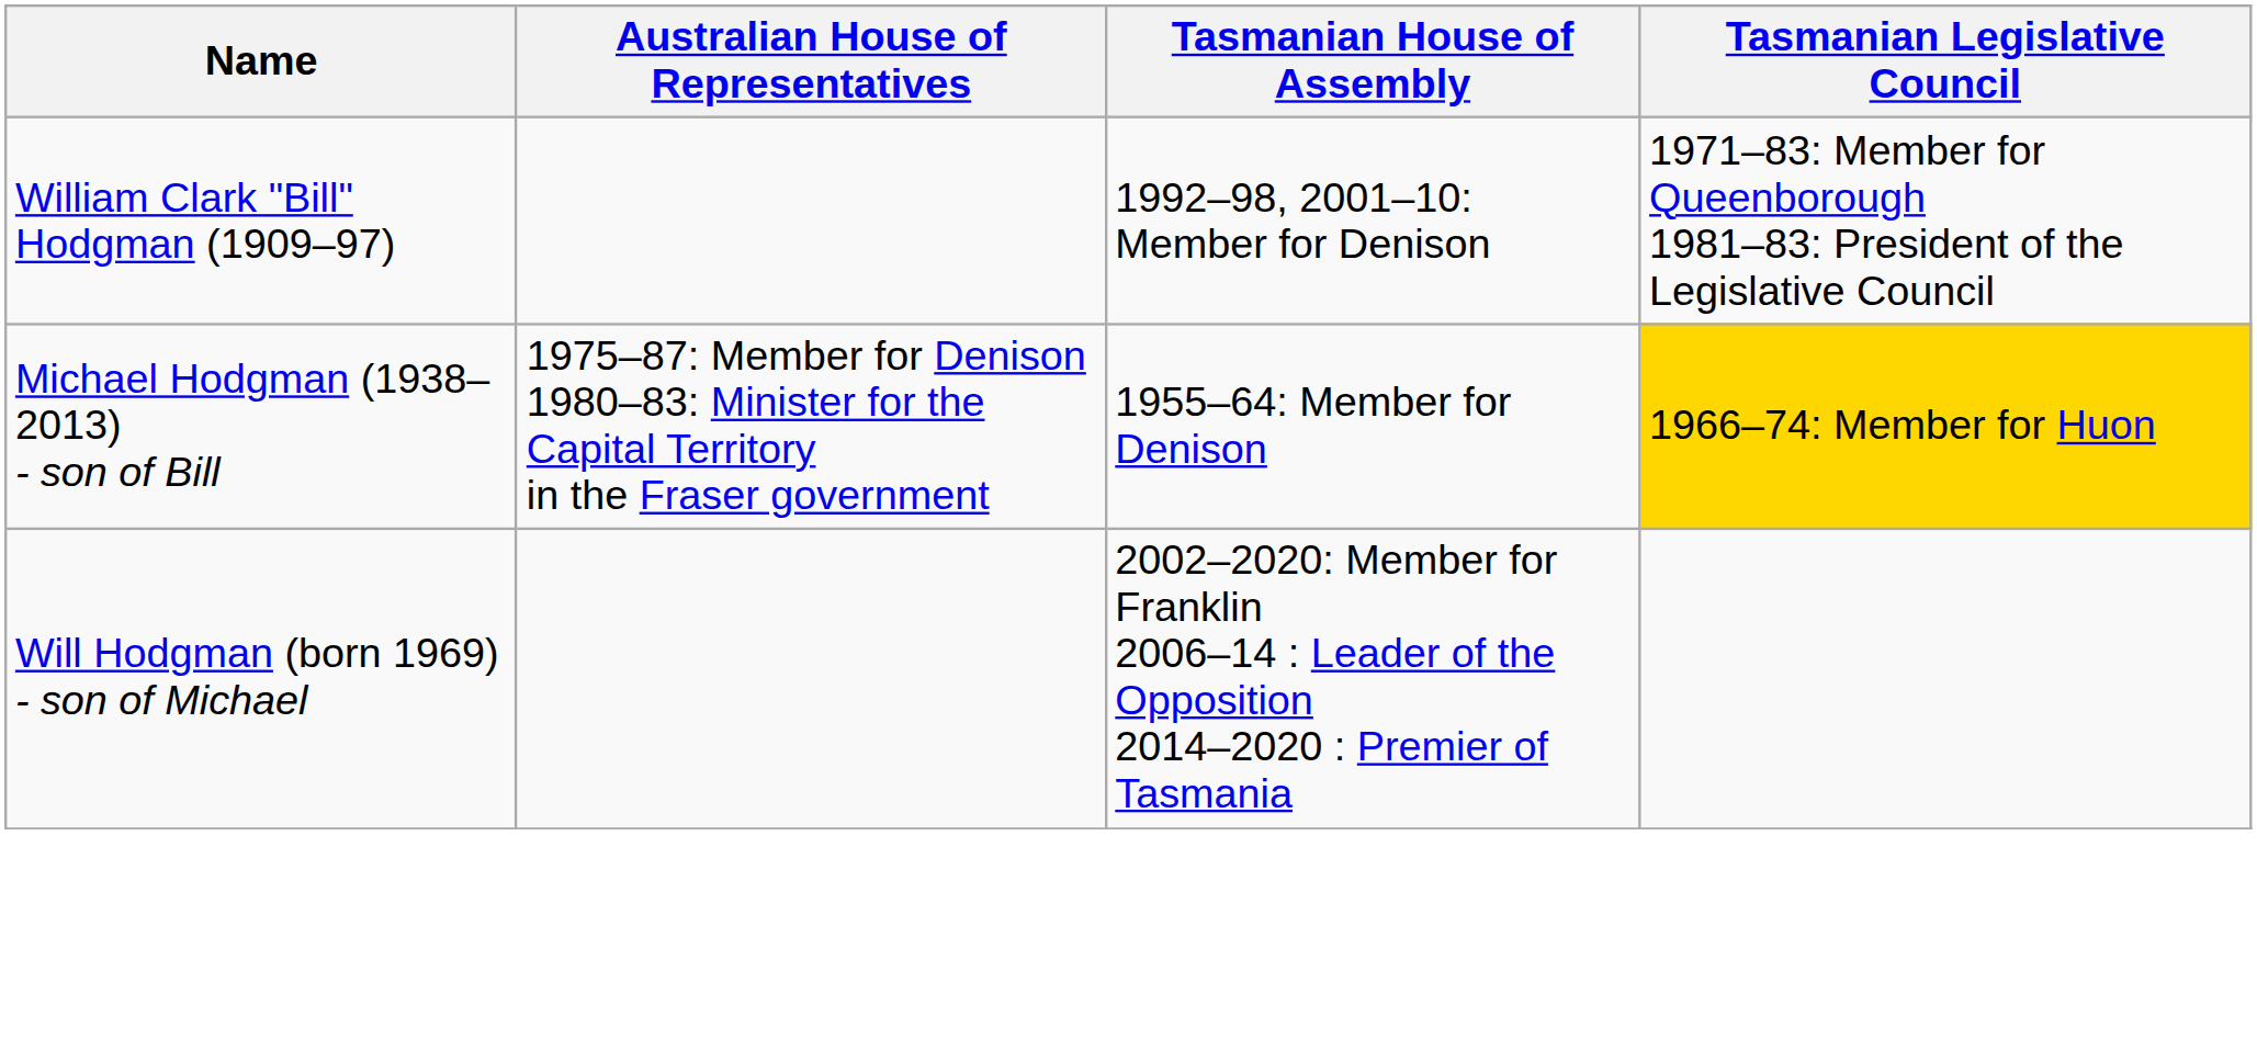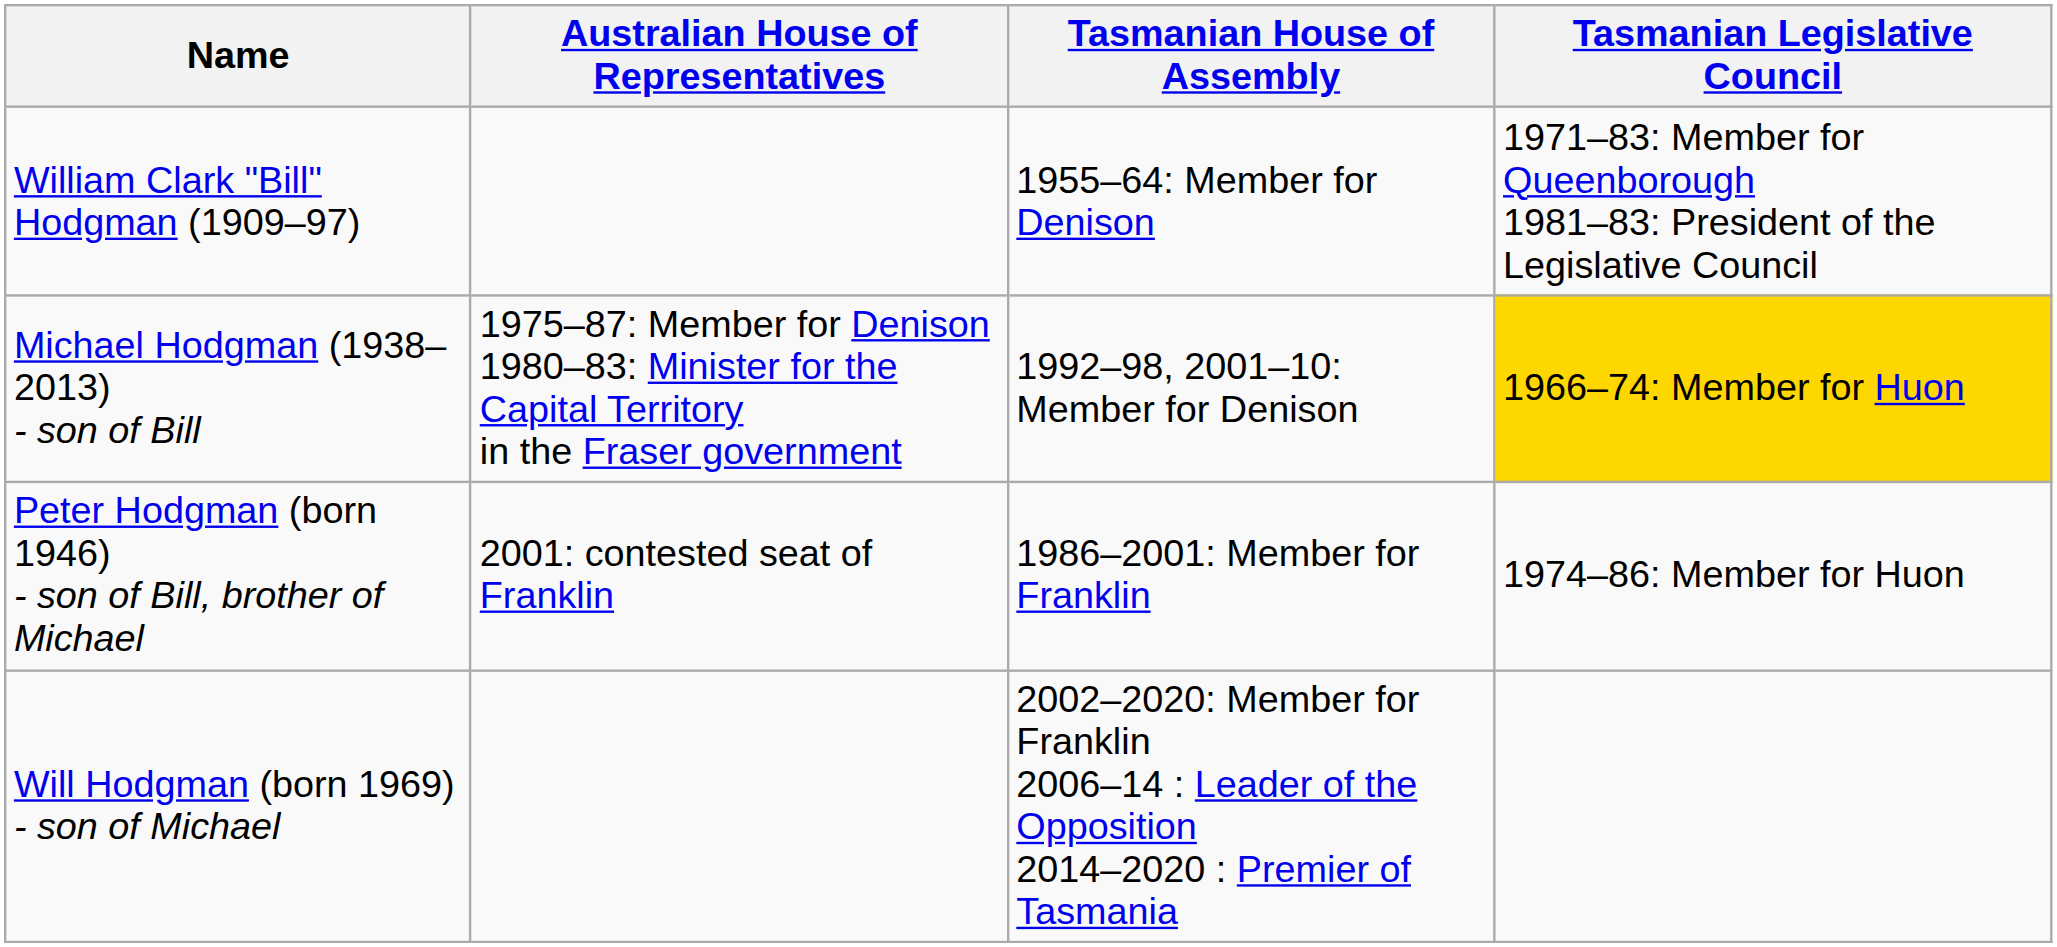William Clark "Bill" Hodgman (1909–97) | Tasmanian House of Assembly: 1992–98, 2001–10: Member for Denison -> 1955–64: Member for Denison
Michael Hodgman (1938–2013) - son of Bill | Tasmanian House of Assembly: 1955–64: Member for Denison -> 1992–98, 2001–10: Member for Denison
+ row: Peter Hodgman (born 1946) - son of Bill, brother of Michael | 2001: contested seat of Franklin | 1986–2001: Member for Franklin | 1974–86: Member for Huon
